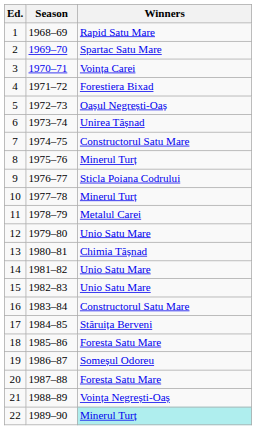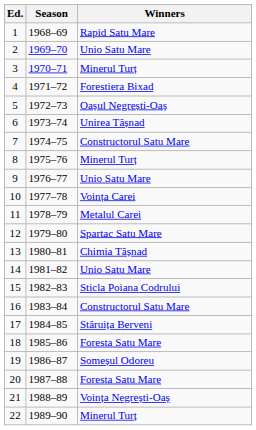2 | Winners: Spartac Satu Mare -> Unio Satu Mare
3 | Winners: Voința Carei -> Minerul Turț
9 | Winners: Sticla Poiana Codrului -> Unio Satu Mare
10 | Winners: Minerul Turț -> Voința Carei
12 | Winners: Unio Satu Mare -> Spartac Satu Mare
15 | Winners: Unio Satu Mare -> Sticla Poiana Codrului
22 | Winners: paleturquoise background -> no background
